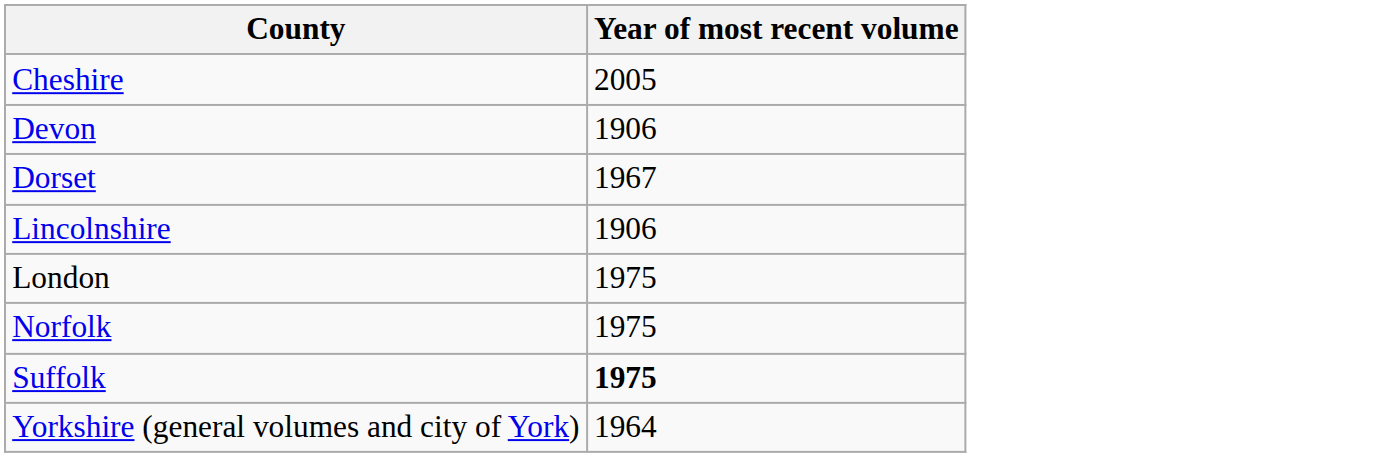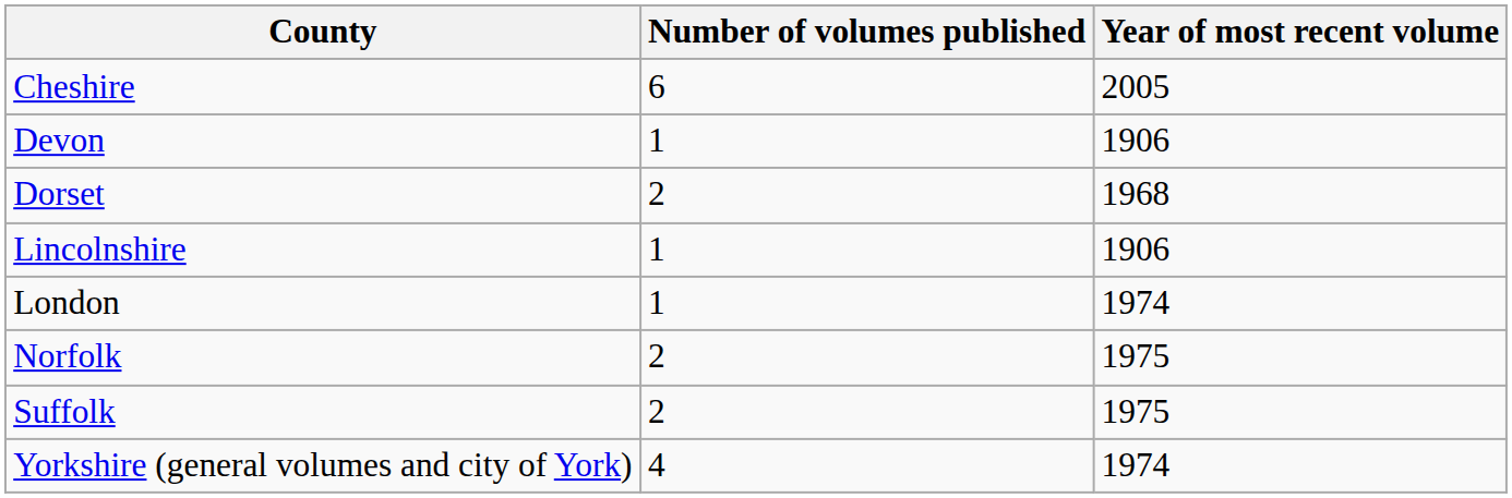+ column: Number of volumes published | 6 | 1 | 2 | 1 | 1 | 2 | 2 | 4
Dorset | Year of most recent volume: 1967 -> 1968
London | Year of most recent volume: 1975 -> 1974
Suffolk | Year of most recent volume: bold -> normal
Yorkshire (general volumes and city of York) | Year of most recent volume: 1964 -> 1974
